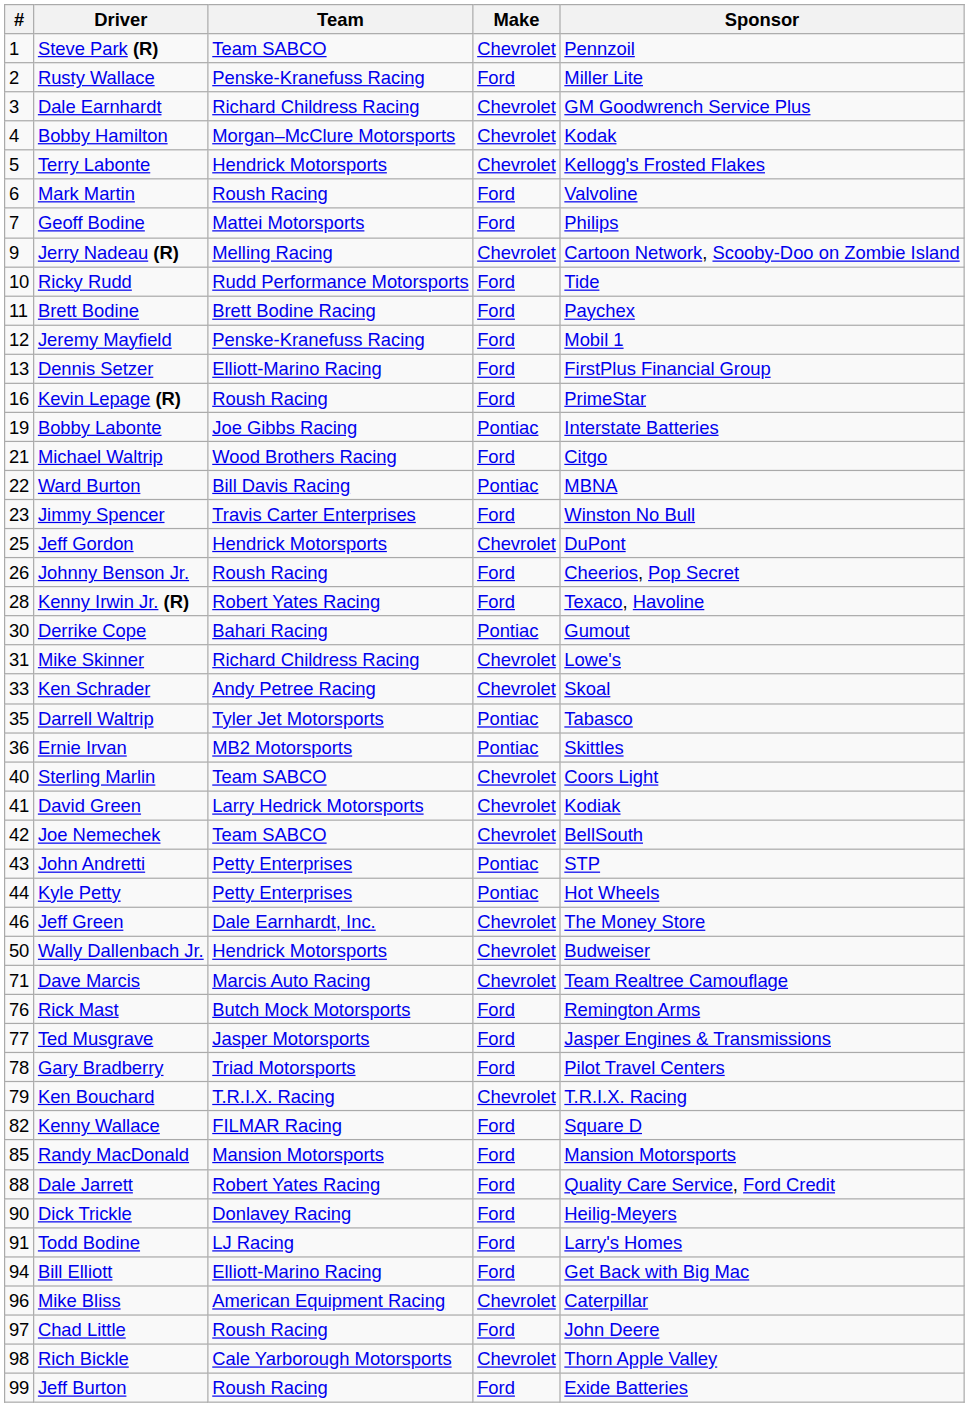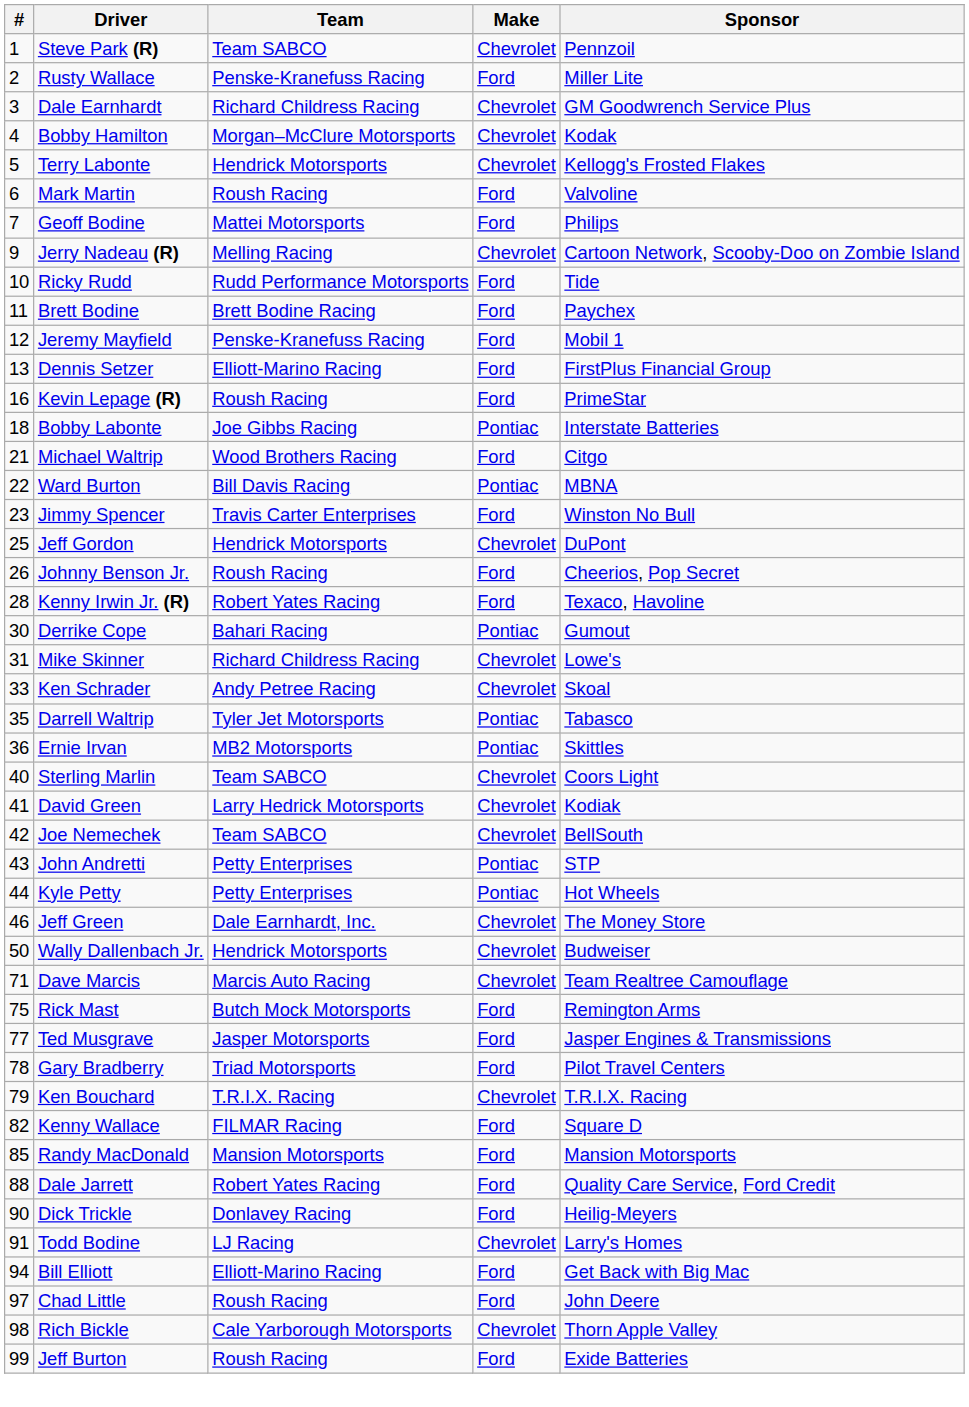Bobby Labonte | #: 19 -> 18
Rick Mast | #: 76 -> 75
Todd Bodine | Make: Ford -> Chevrolet
- row: 96 | Mike Bliss | American Equipment Racing | Chevrolet | Caterpillar
